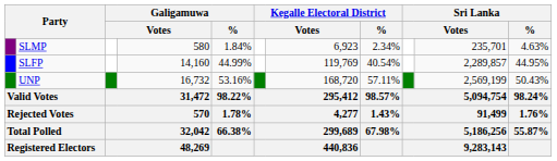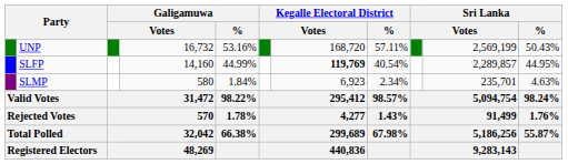rows swapped: UNP <-> SLMP
SLFP | column 7: normal -> bold
